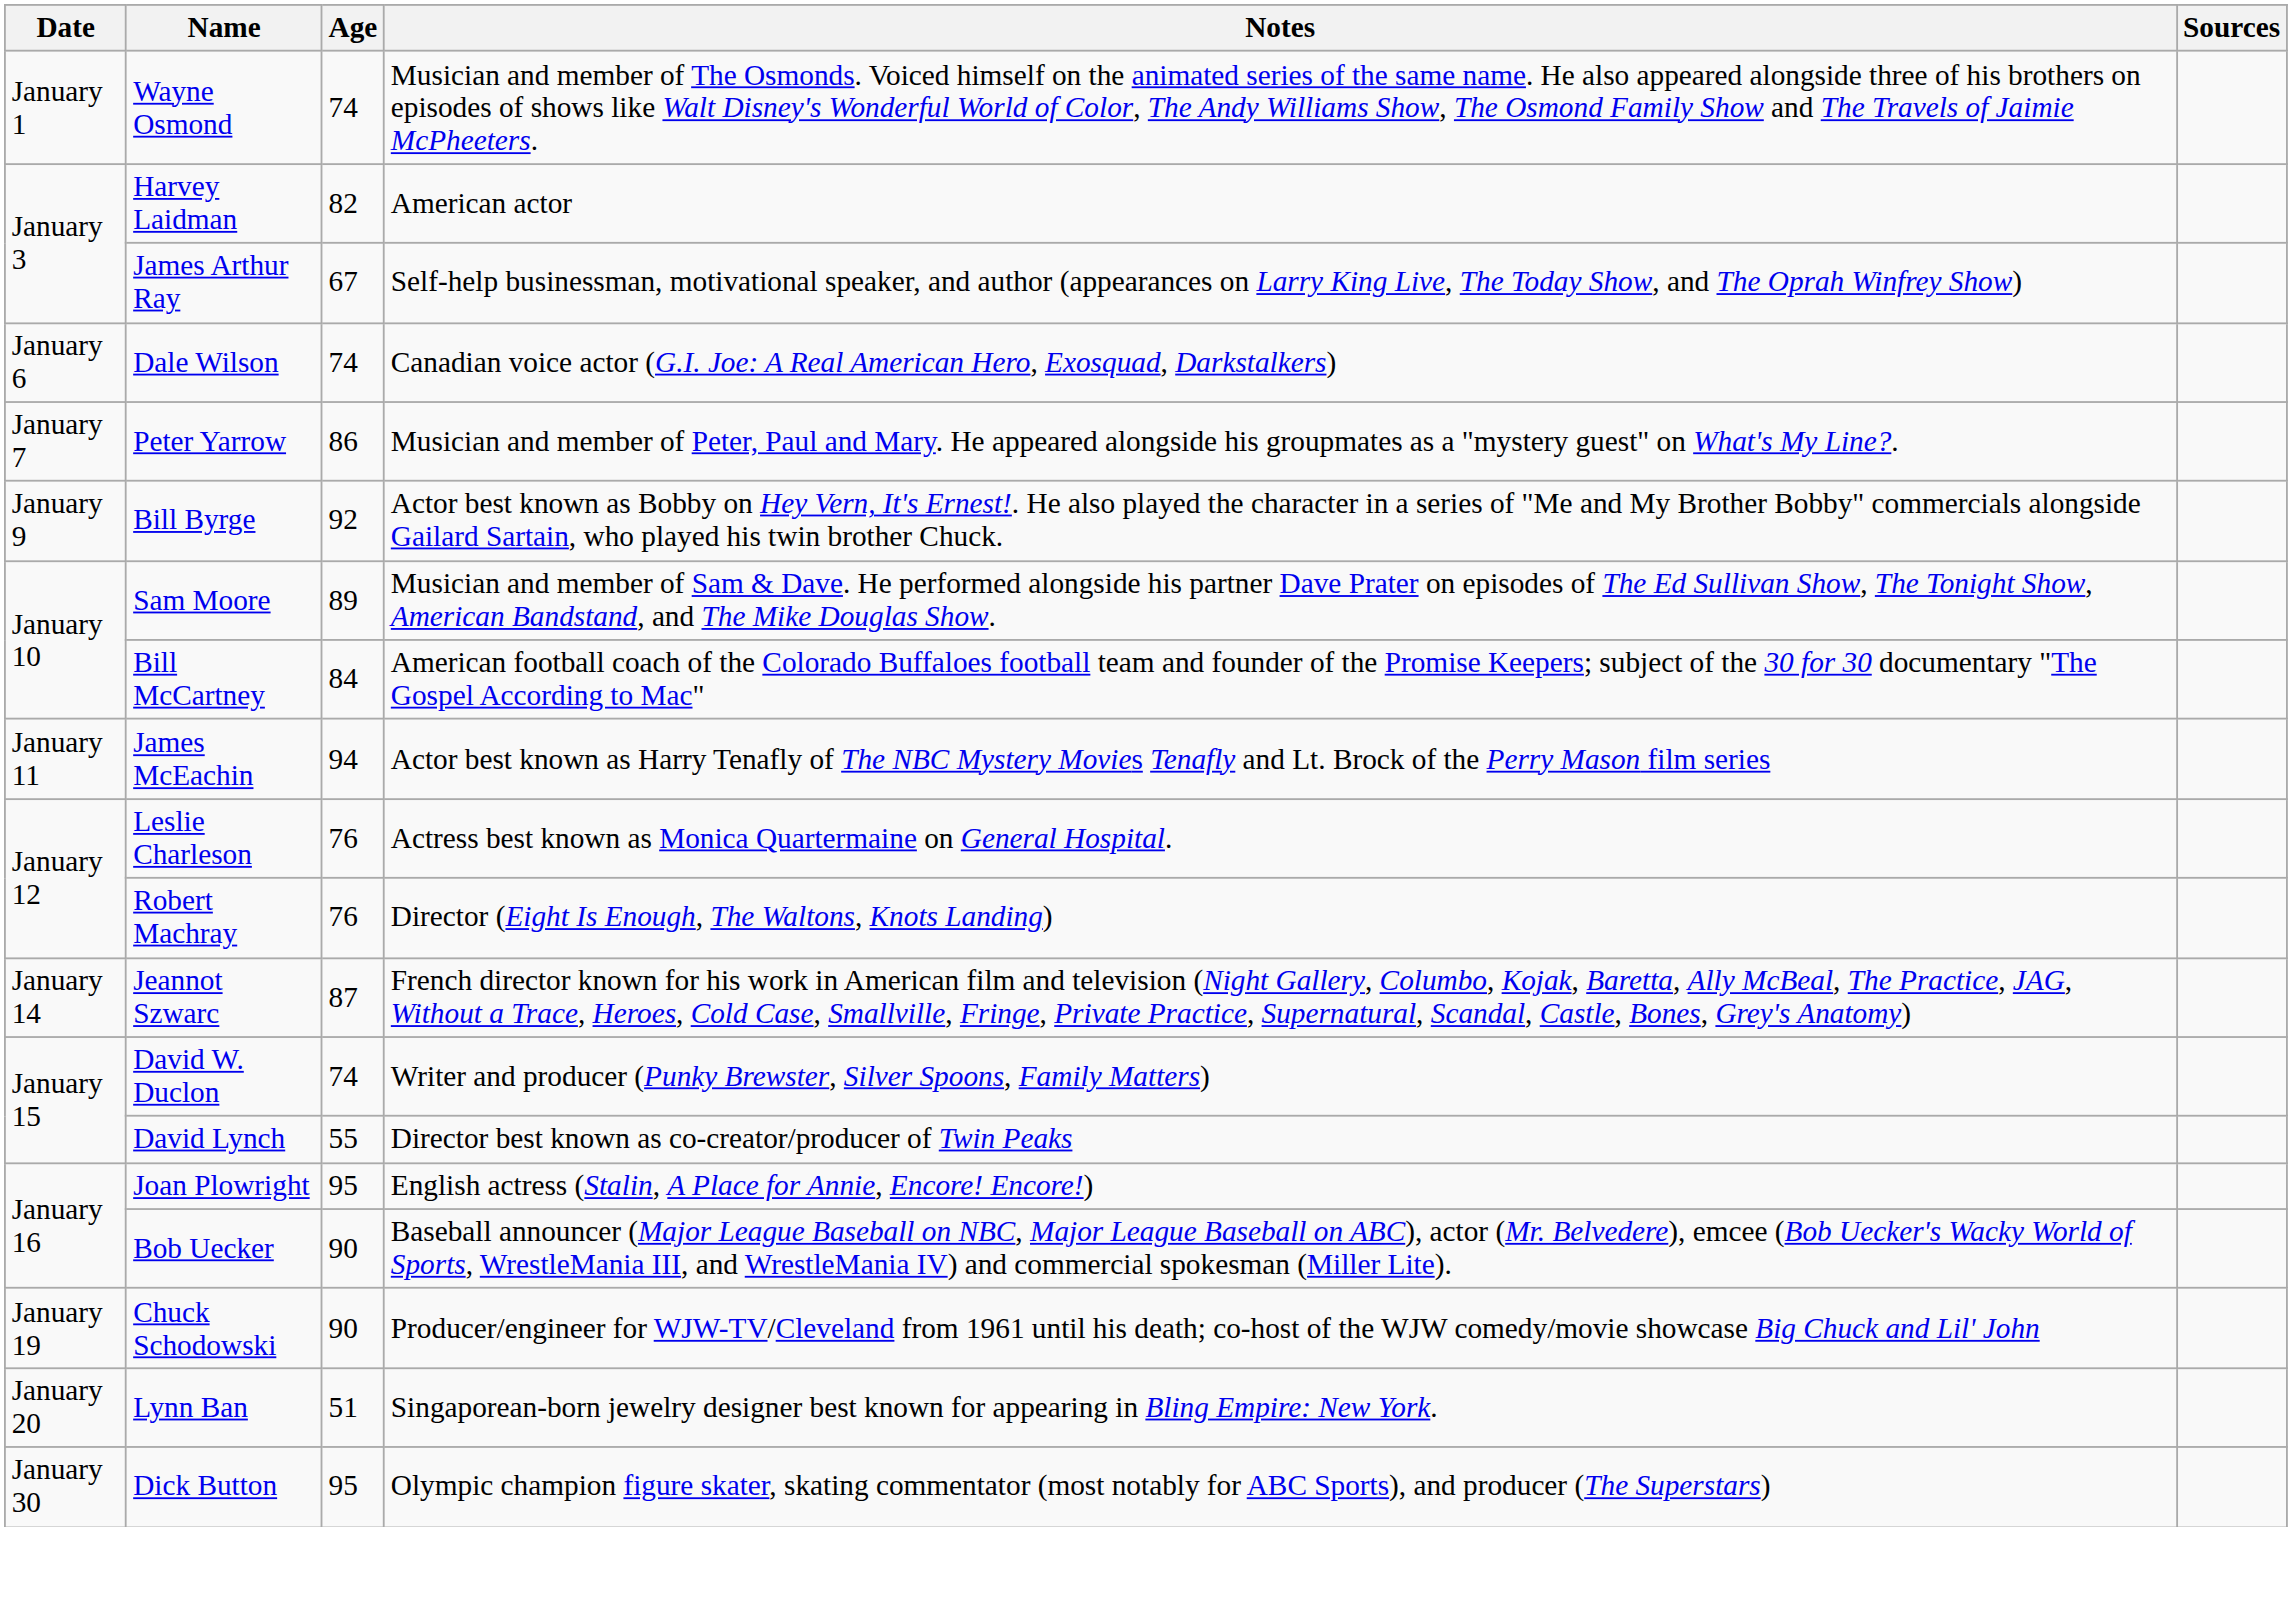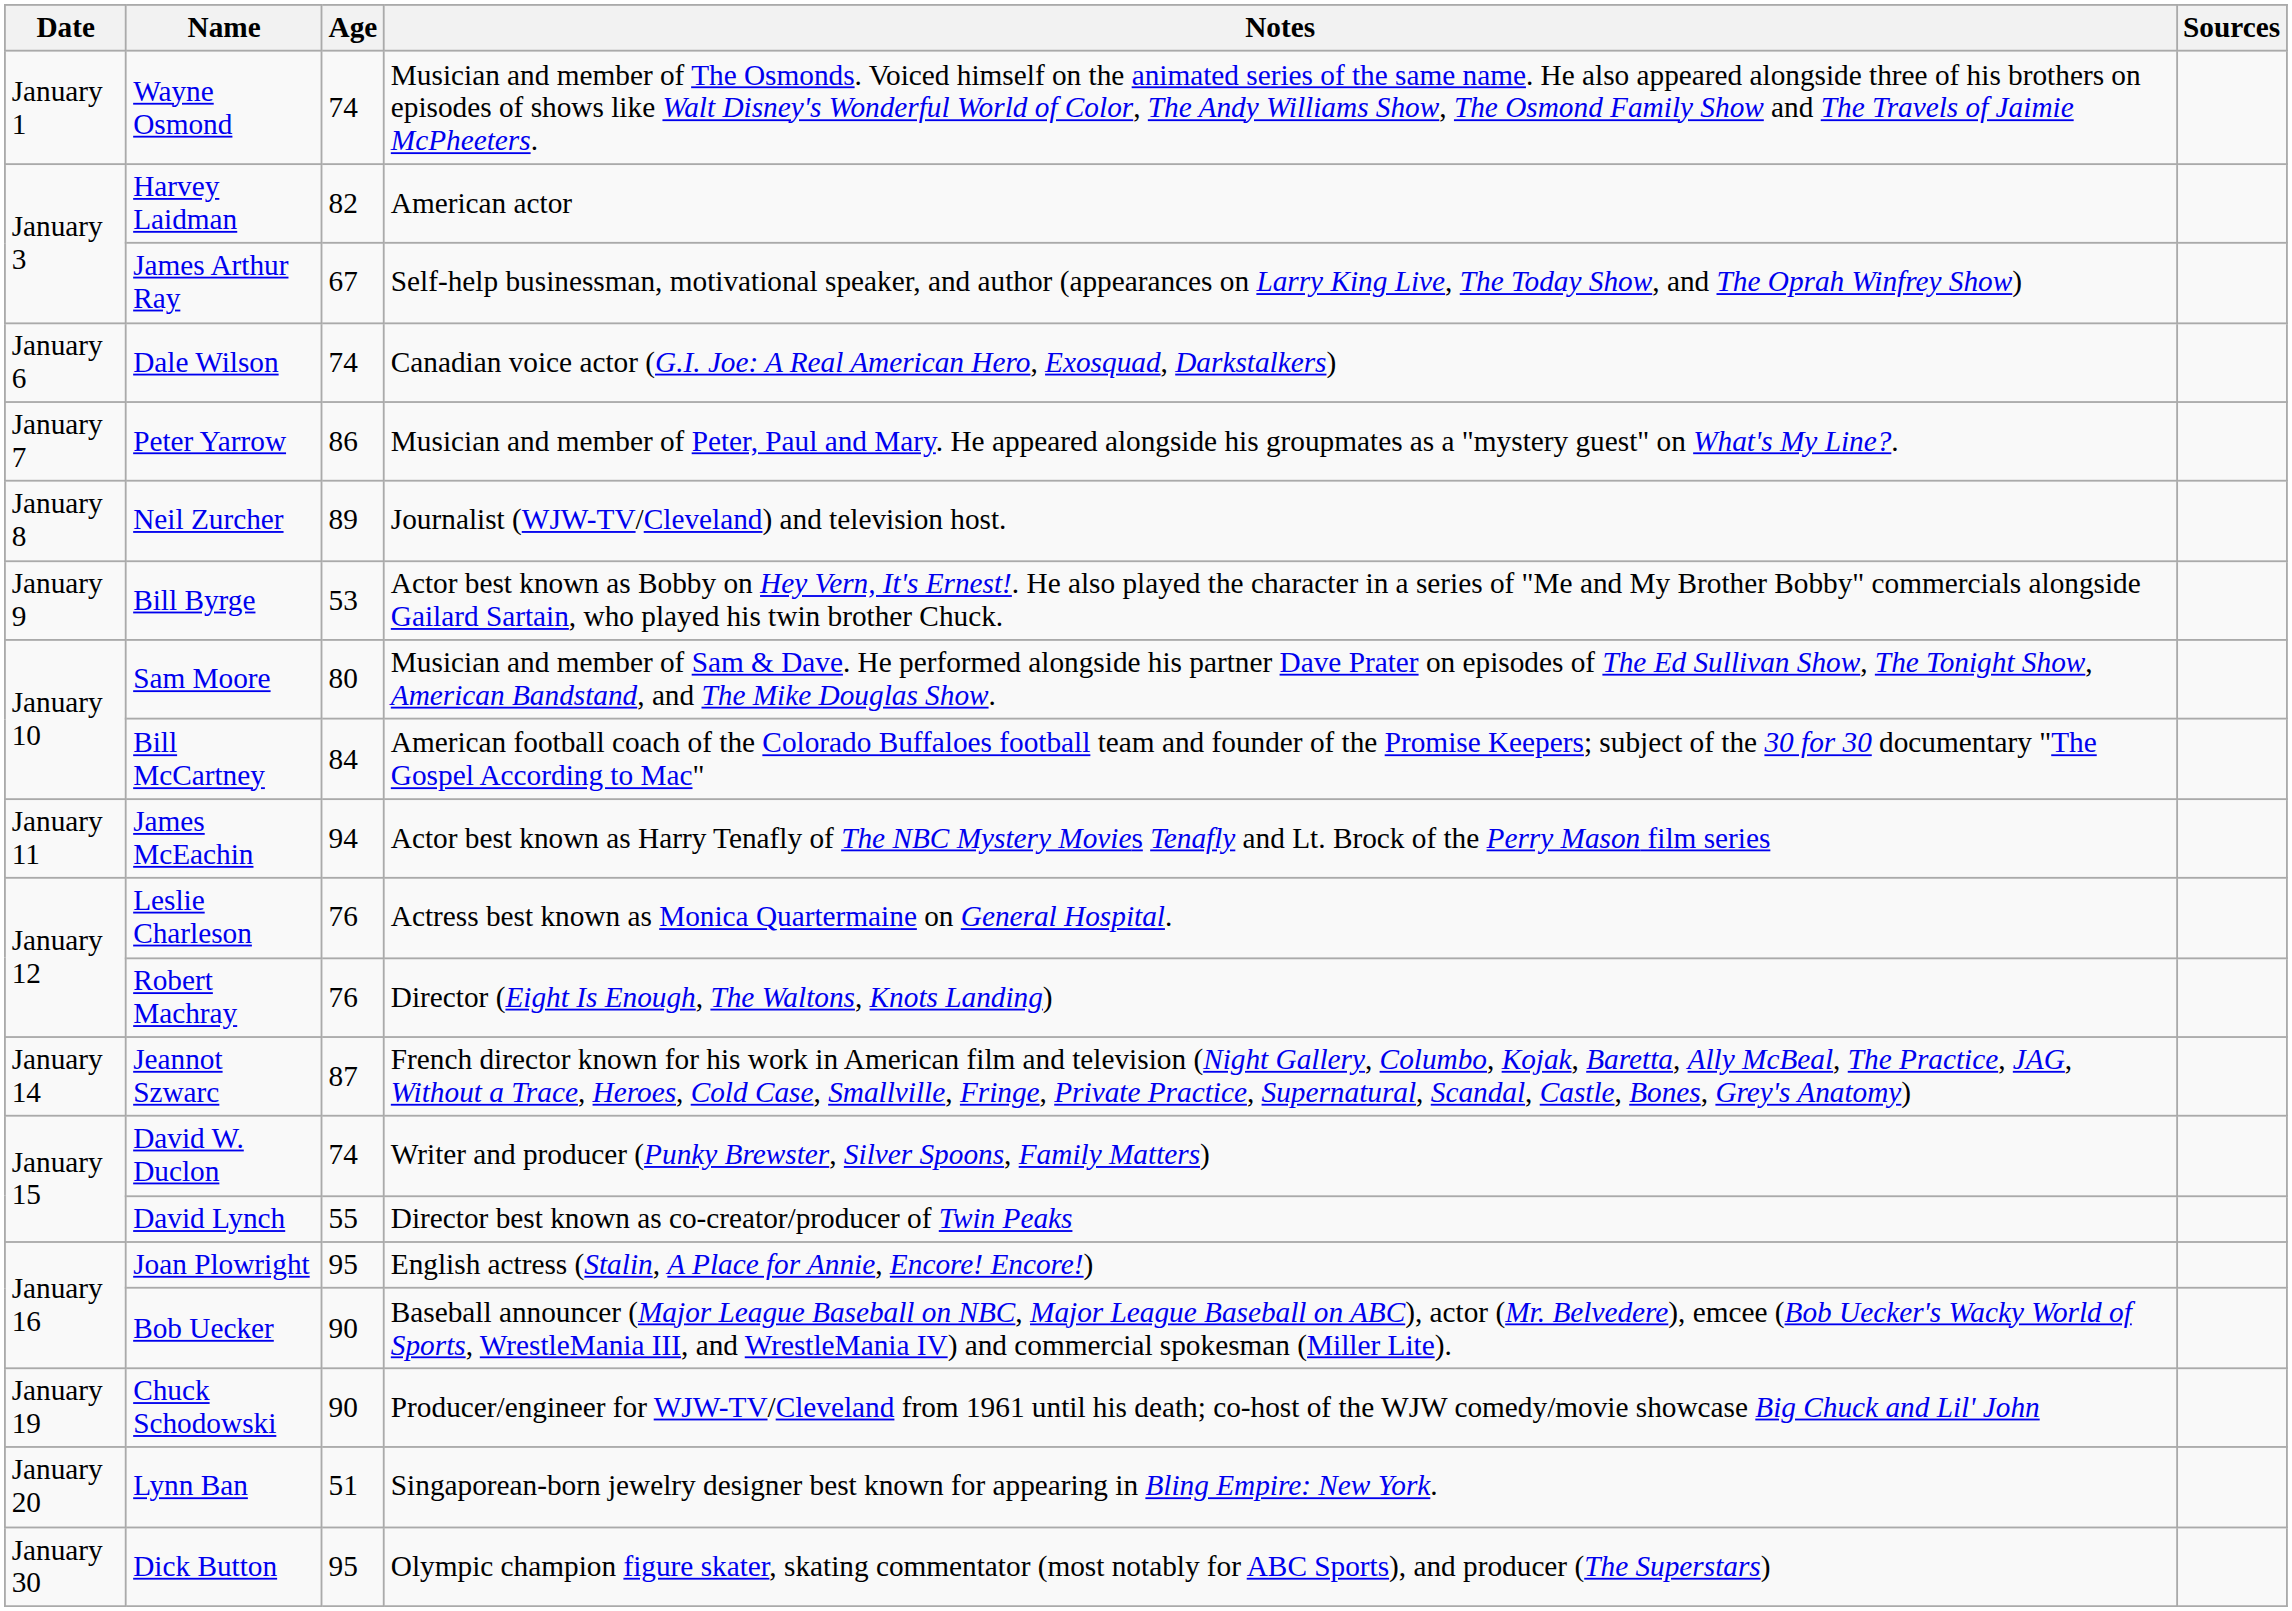+ row: January 8 | Neil Zurcher | 89 | Journalist (WJW-TV/Cleveland) and television host.
Bill Byrge | Age: 92 -> 53
Sam Moore | Age: 89 -> 80
